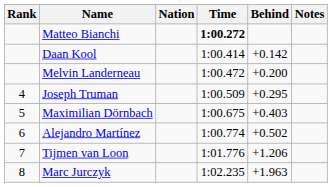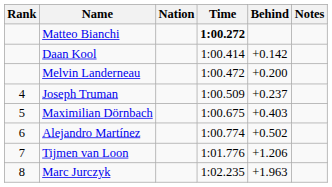Joseph Truman | Behind: +0.295 -> +0.237
